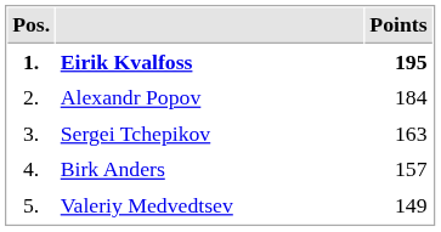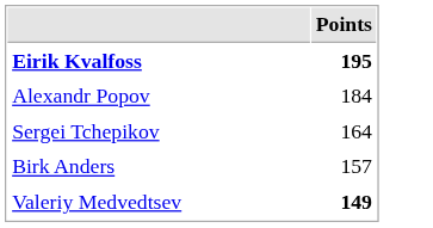- column: Pos. | 1. | 2. | 3. | 4. | 5.
Sergei Tchepikov | Points: 163 -> 164
Valeriy Medvedtsev | Points: normal -> bold
